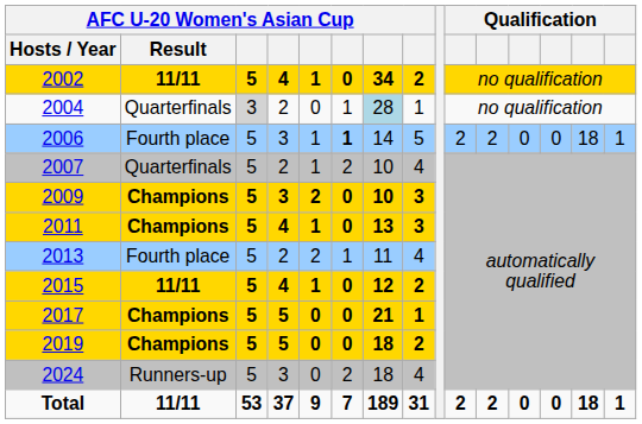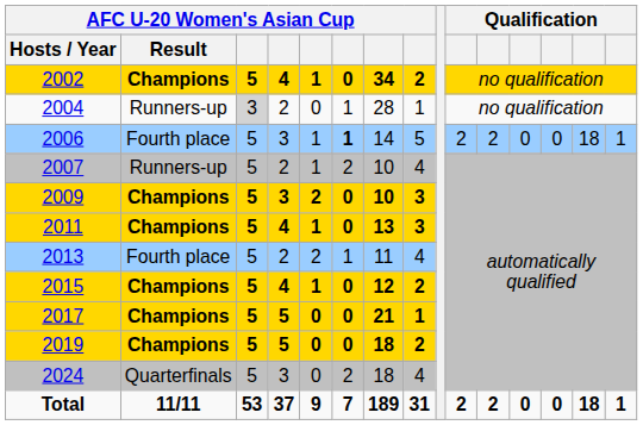2002 | AFC U-20 Women's Asian Cup / Result: 11/11 -> Champions
2004 | AFC U-20 Women's Asian Cup / Result: Quarterfinals -> Runners-up
2004 | column 7: lightblue background -> no background
2007 | AFC U-20 Women's Asian Cup / Result: Quarterfinals -> Runners-up
2015 | AFC U-20 Women's Asian Cup / Result: 11/11 -> Champions
2024 | AFC U-20 Women's Asian Cup / Result: Runners-up -> Quarterfinals
